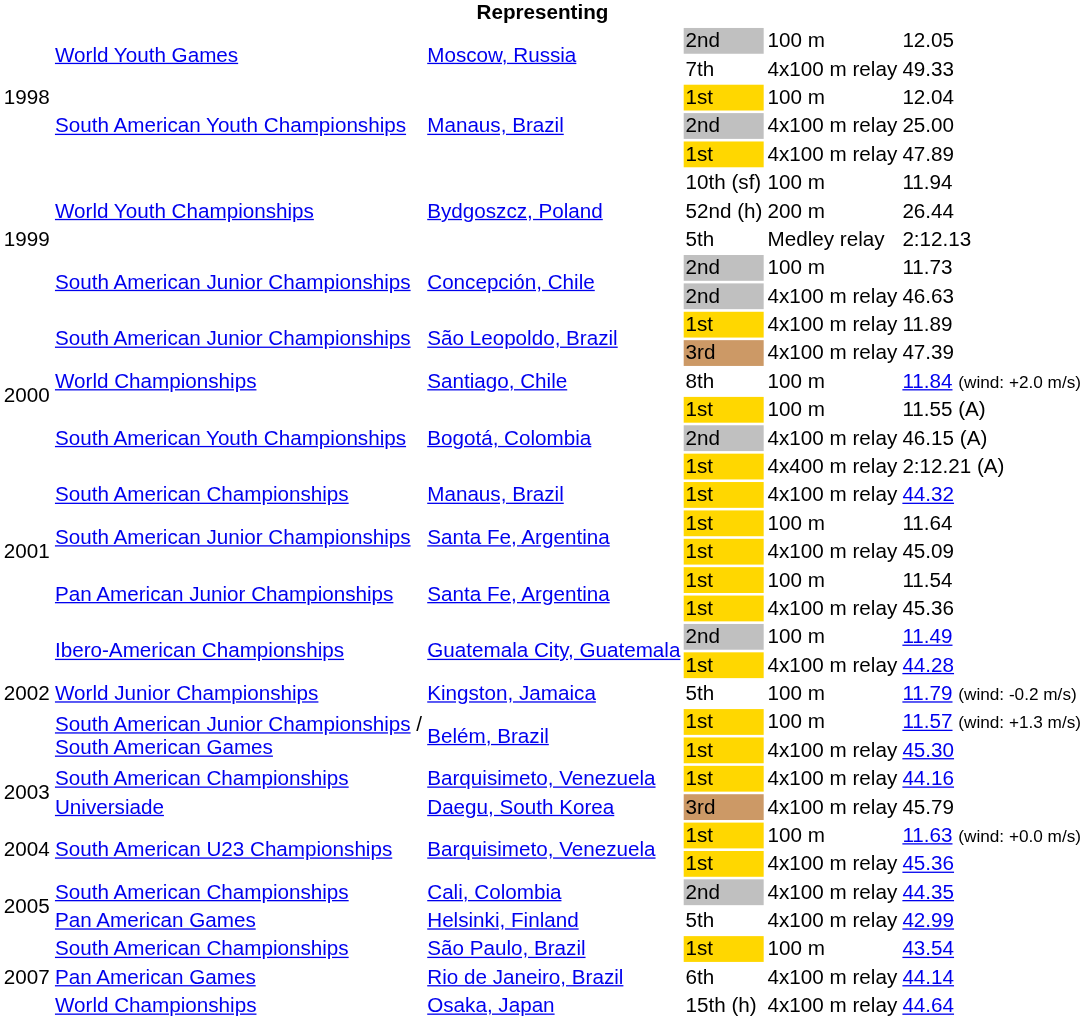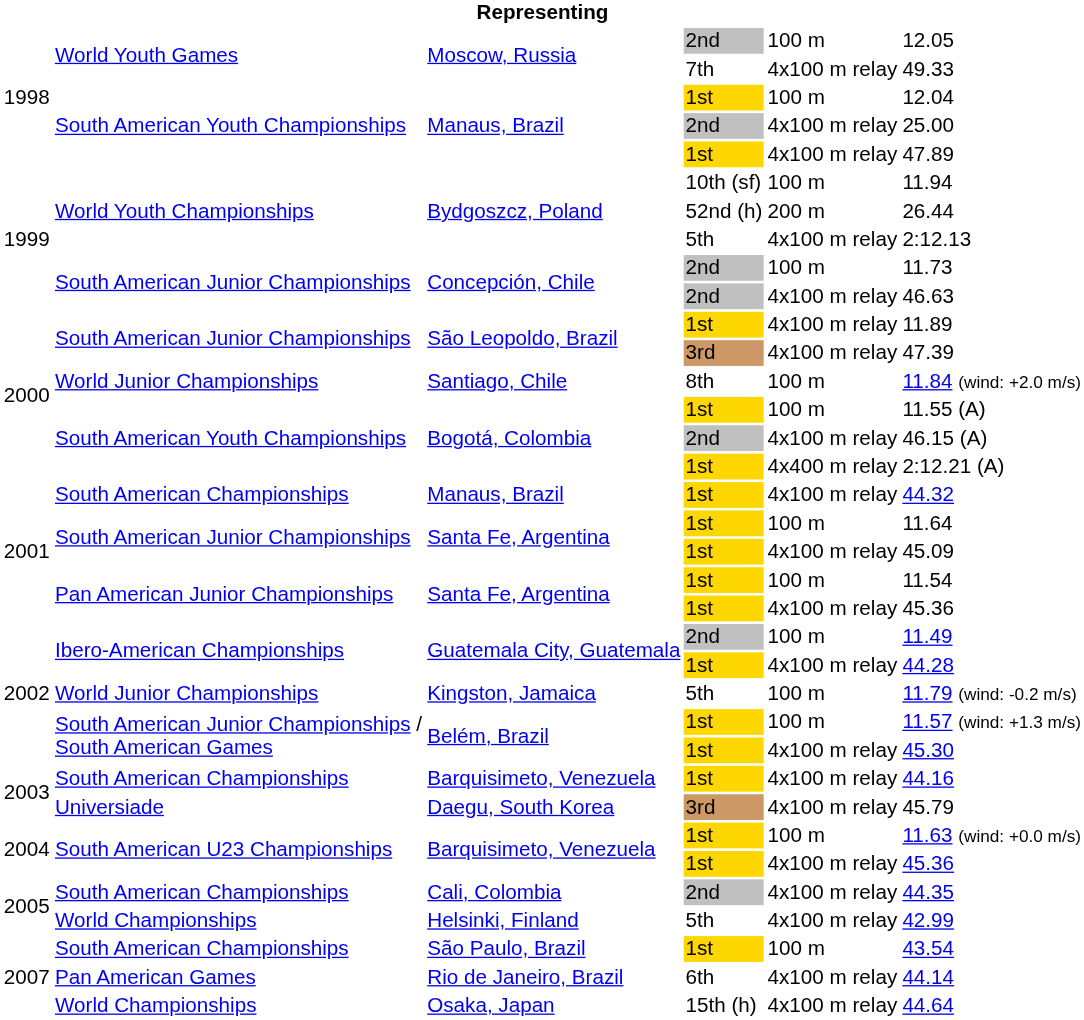Bydgoszcz, Poland / 5th | column 5: Medley relay -> 4x100 m relay
Santiago, Chile | column 2: World Championships -> World Junior Championships
Helsinki, Finland | column 2: Pan American Games -> World Championships
